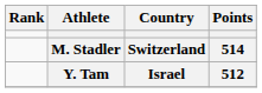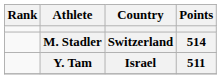Y. Tam | Points: 512 -> 511
